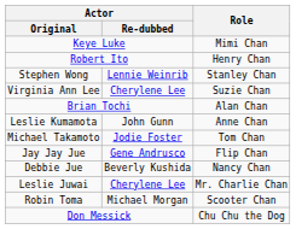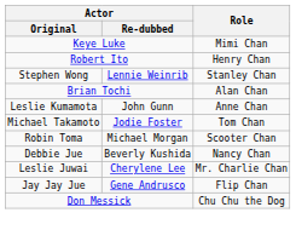- row: Virginia Ann Lee | Cherylene Lee | Suzie Chan
rows swapped: Jay Jay Jue <-> Robin Toma
